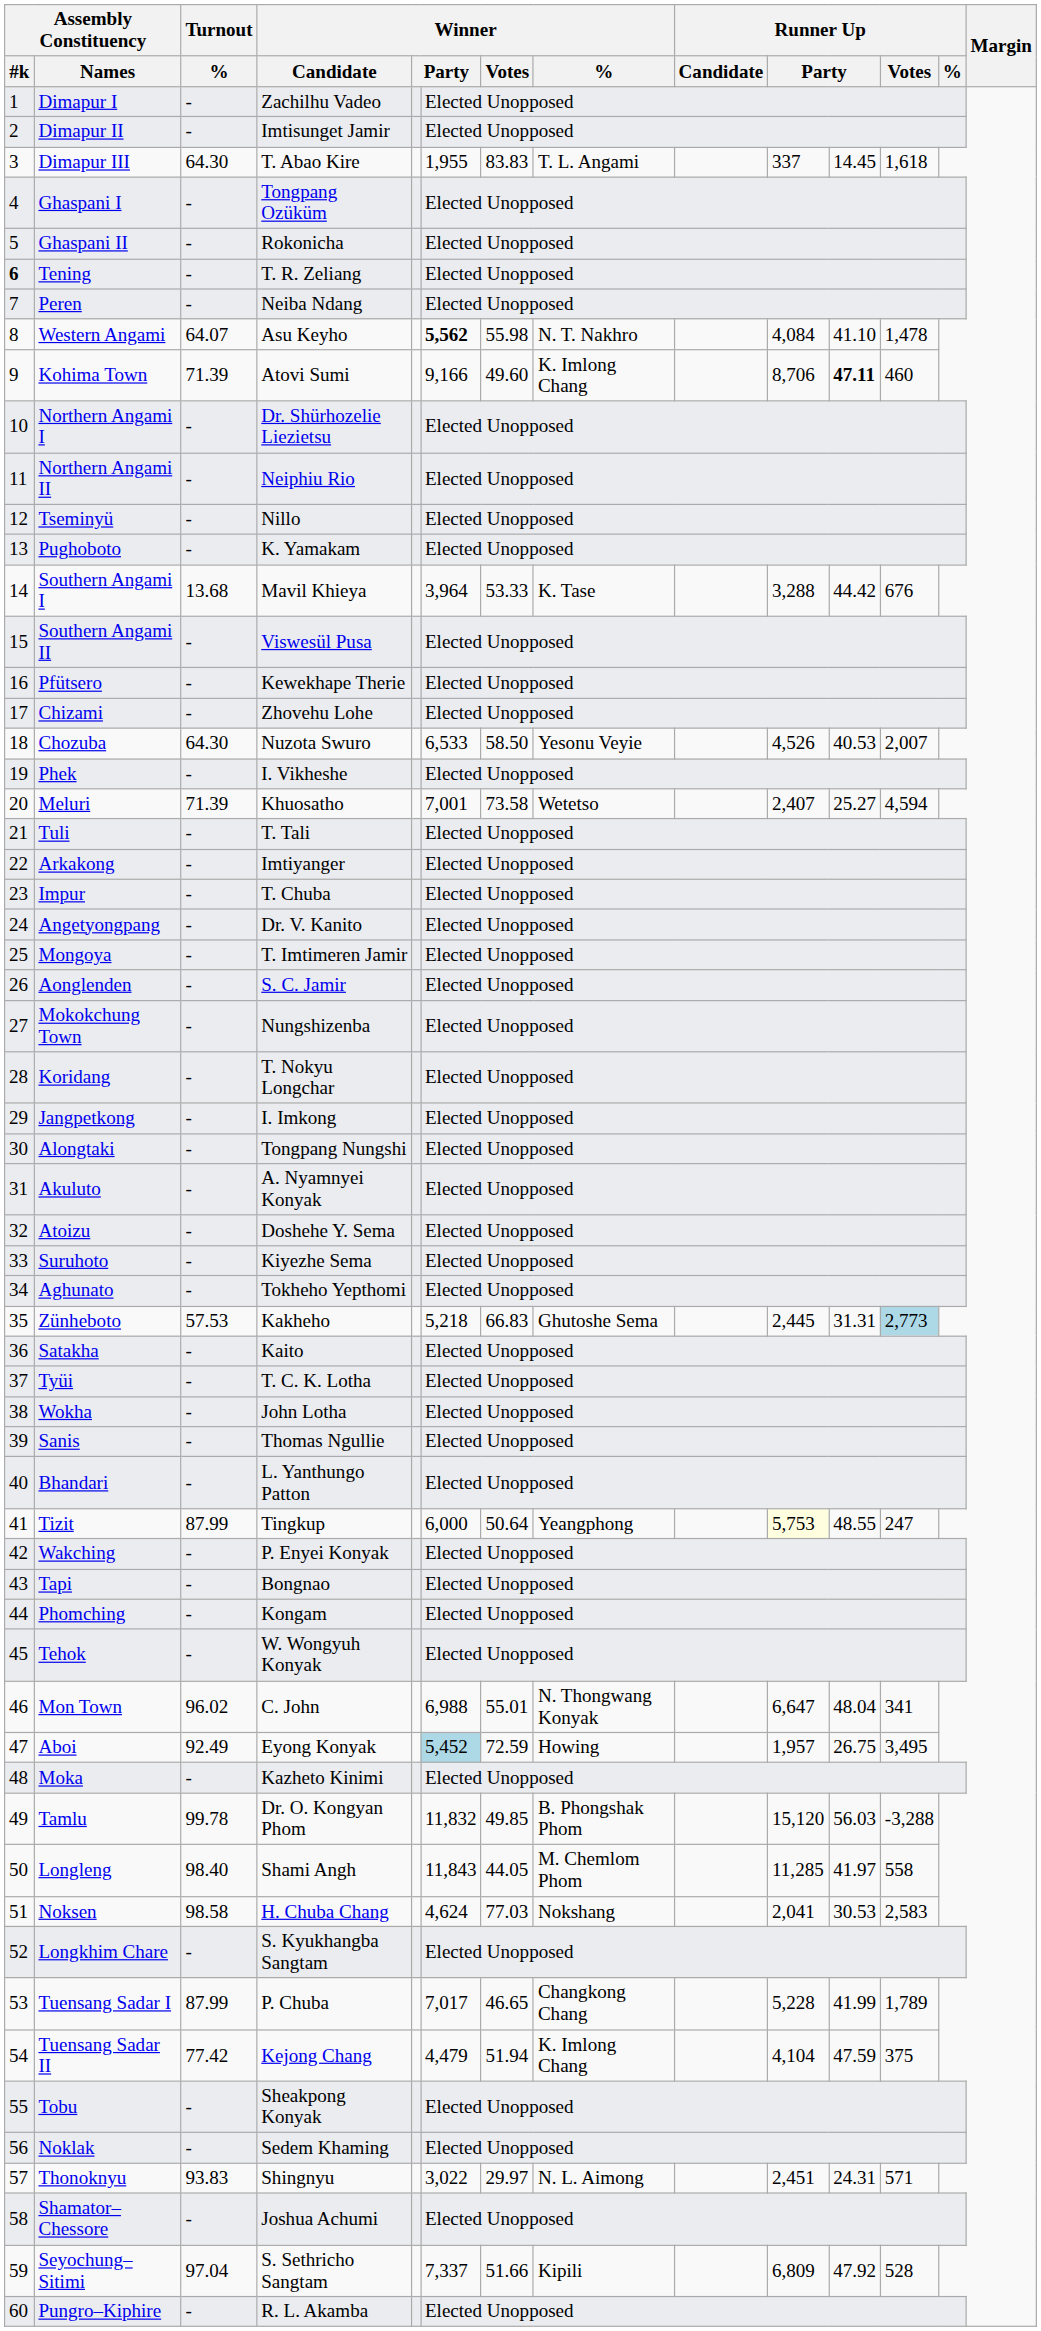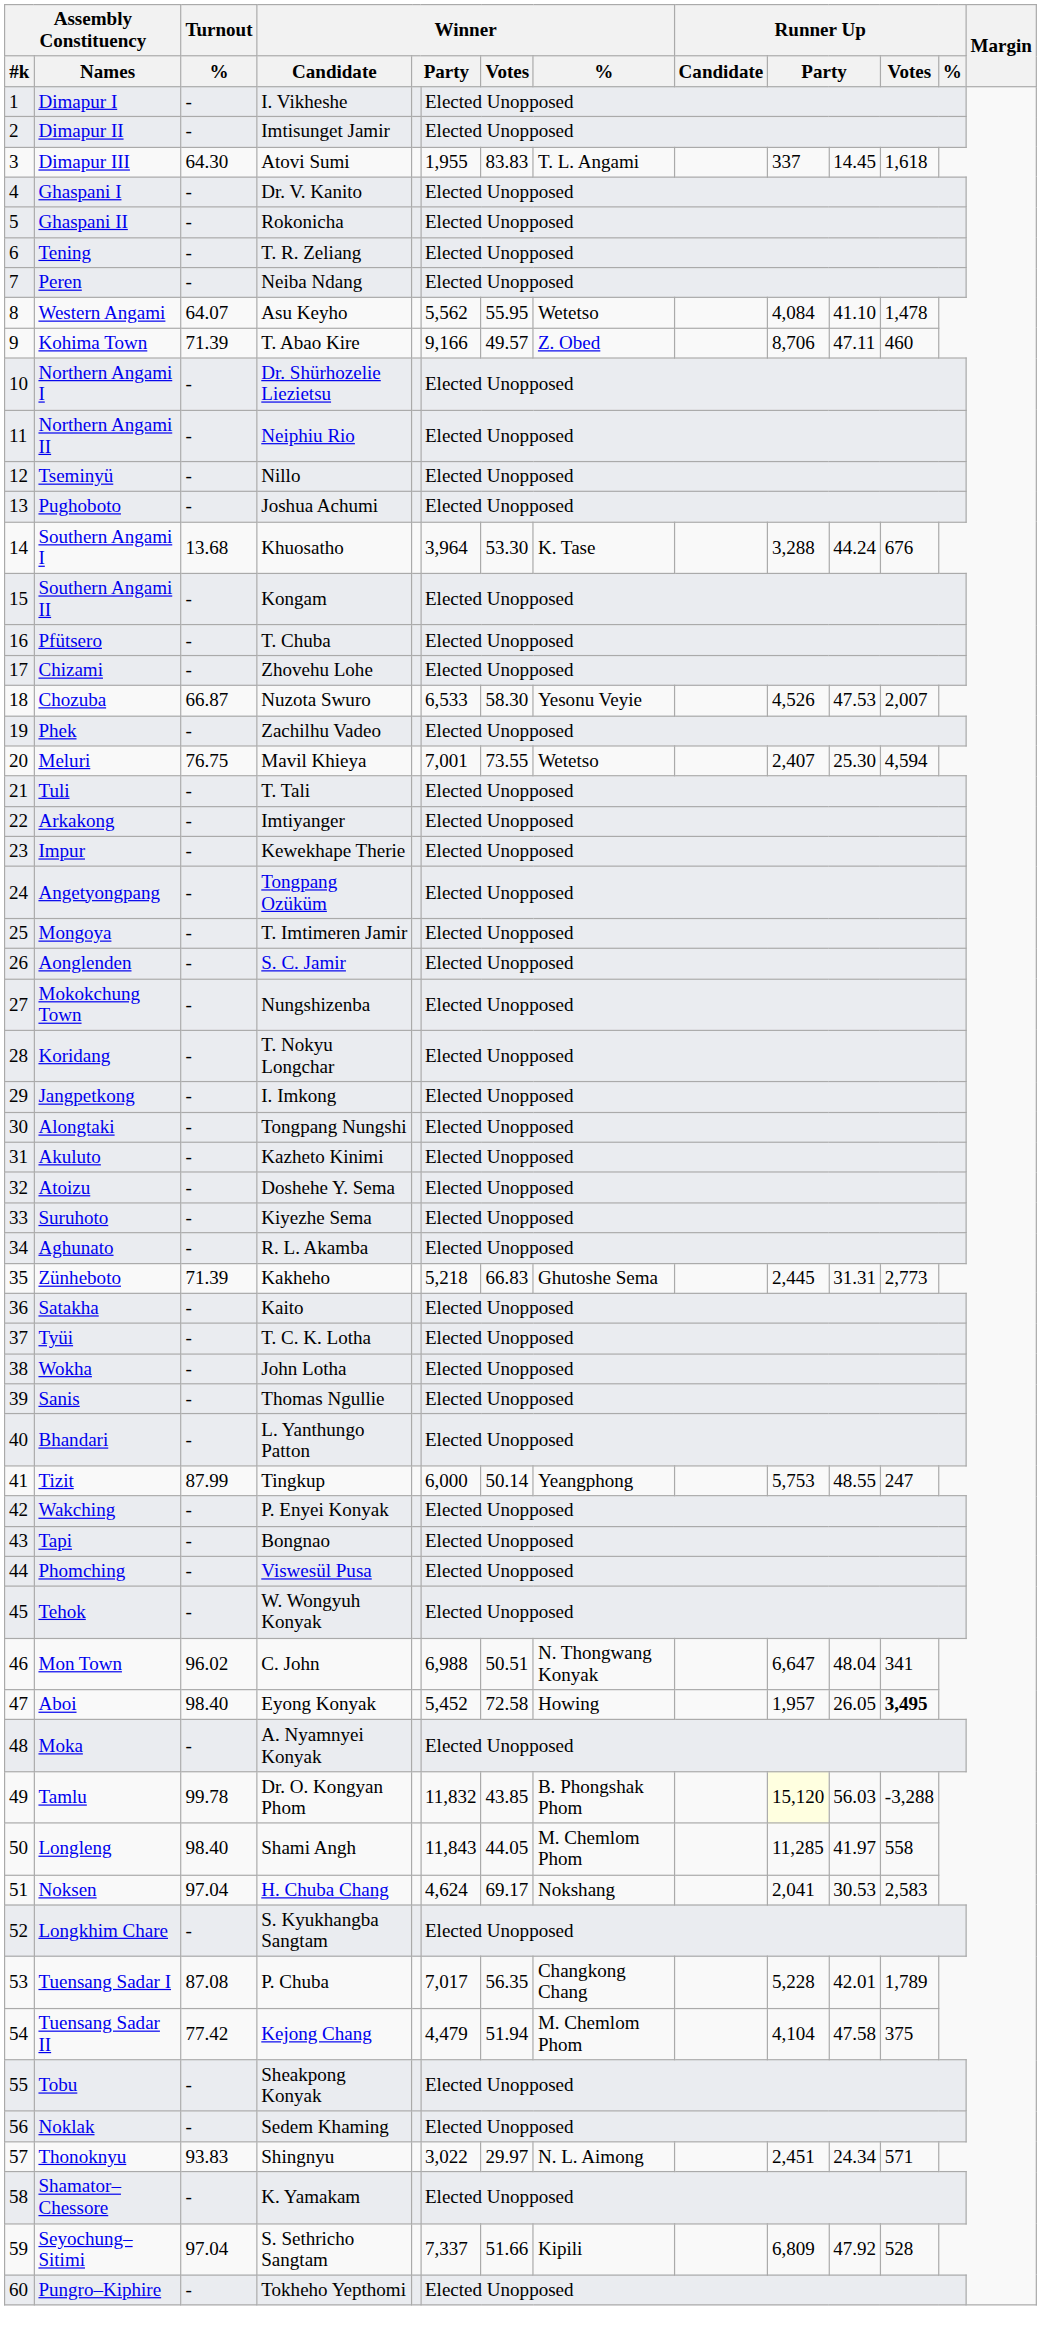Dimapur I | Winner / Candidate: Zachilhu Vadeo -> I. Vikheshe
Dimapur III | Winner / Candidate: T. Abao Kire -> Atovi Sumi
Ghaspani I | Winner / Candidate: Tongpang Ozüküm -> Dr. V. Kanito
Tening | Assembly Constituency / #k: bold -> normal
Western Angami | column 6: bold -> normal
Western Angami | Winner / Votes: 55.98 -> 55.95
Western Angami | Winner / %: N. T. Nakhro -> Wetetso
Kohima Town | Winner / Candidate: Atovi Sumi -> T. Abao Kire
Kohima Town | Winner / Votes: 49.60 -> 49.57
Kohima Town | Winner / %: K. Imlong Chang -> Z. Obed
Kohima Town | column 11: bold -> normal
Pughoboto | Winner / Candidate: K. Yamakam -> Joshua Achumi
Southern Angami I | Winner / Candidate: Mavil Khieya -> Khuosatho
Southern Angami I | Winner / Votes: 53.33 -> 53.30
Southern Angami I | column 11: 44.42 -> 44.24
Southern Angami II | Winner / Candidate: Viswesül Pusa -> Kongam
Pfütsero | Winner / Candidate: Kewekhape Therie -> T. Chuba
Chozuba | Turnout / %: 64.30 -> 66.87
Chozuba | Winner / Votes: 58.50 -> 58.30
Chozuba | column 11: 40.53 -> 47.53
Phek | Winner / Candidate: I. Vikheshe -> Zachilhu Vadeo
Meluri | Turnout / %: 71.39 -> 76.75
Meluri | Winner / Candidate: Khuosatho -> Mavil Khieya
Meluri | Winner / Votes: 73.58 -> 73.55
Meluri | column 11: 25.27 -> 25.30
Impur | Winner / Candidate: T. Chuba -> Kewekhape Therie
Angetyongpang | Winner / Candidate: Dr. V. Kanito -> Tongpang Ozüküm
Akuluto | Winner / Candidate: A. Nyamnyei Konyak -> Kazheto Kinimi
Aghunato | Winner / Candidate: Tokheho Yepthomi -> R. L. Akamba
Zünheboto | Turnout / %: 57.53 -> 71.39
Zünheboto | Runner Up / Votes: lightblue background -> no background
Tizit | Winner / Votes: 50.64 -> 50.14
Tizit | column 10: lightyellow background -> no background
Phomching | Winner / Candidate: Kongam -> Viswesül Pusa
Mon Town | Winner / Votes: 55.01 -> 50.51
Aboi | Turnout / %: 92.49 -> 98.40
Aboi | column 6: lightblue background -> no background
Aboi | Winner / Votes: 72.59 -> 72.58
Aboi | column 11: 26.75 -> 26.05
Aboi | Runner Up / Votes: normal -> bold
Moka | Winner / Candidate: Kazheto Kinimi -> A. Nyamnyei Konyak
Tamlu | Winner / Votes: 49.85 -> 43.85
Tamlu | column 10: no background -> lightyellow background
Noksen | Turnout / %: 98.58 -> 97.04
Noksen | Winner / Votes: 77.03 -> 69.17
Tuensang Sadar I | Turnout / %: 87.99 -> 87.08
Tuensang Sadar I | Winner / Votes: 46.65 -> 56.35
Tuensang Sadar I | column 11: 41.99 -> 42.01
Tuensang Sadar II | Winner / %: K. Imlong Chang -> M. Chemlom Phom
Tuensang Sadar II | column 11: 47.59 -> 47.58
Thonoknyu | column 11: 24.31 -> 24.34
Shamator–Chessore | Winner / Candidate: Joshua Achumi -> K. Yamakam
Pungro–Kiphire | Winner / Candidate: R. L. Akamba -> Tokheho Yepthomi
